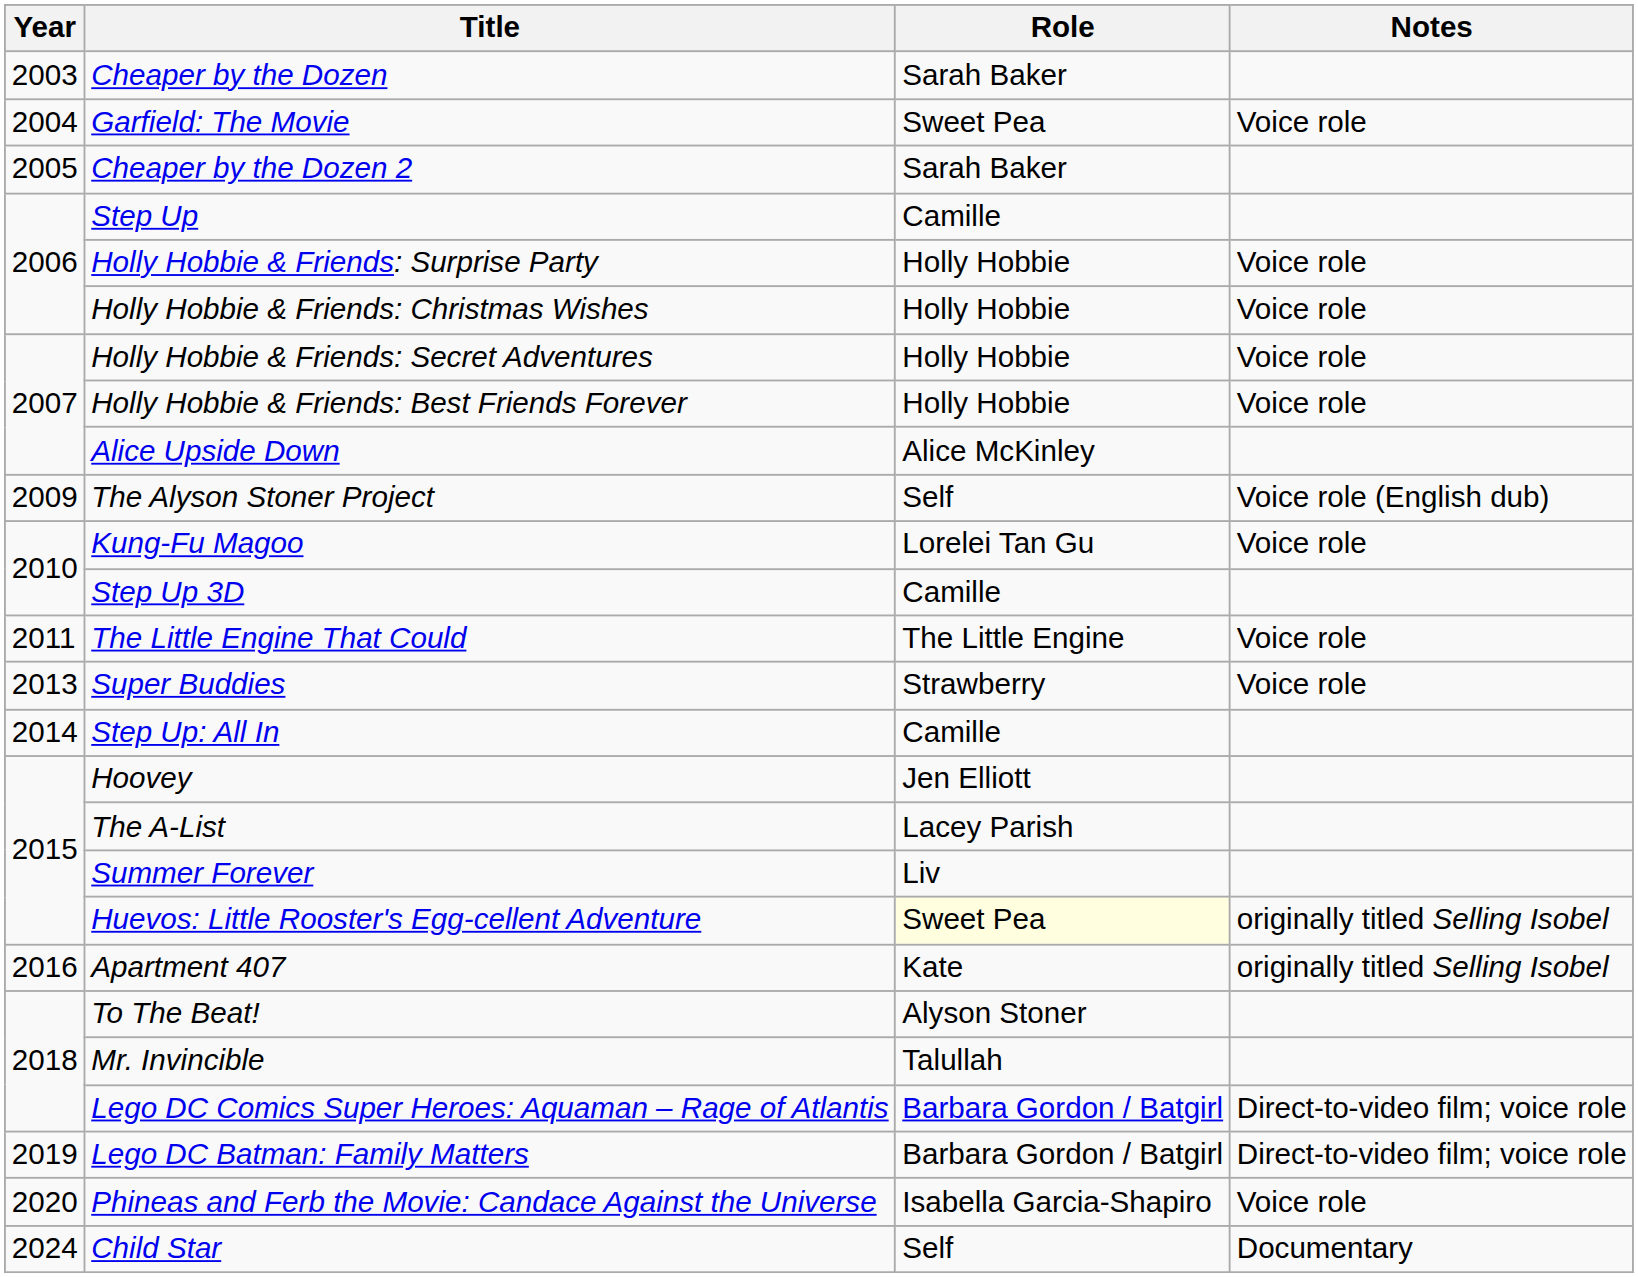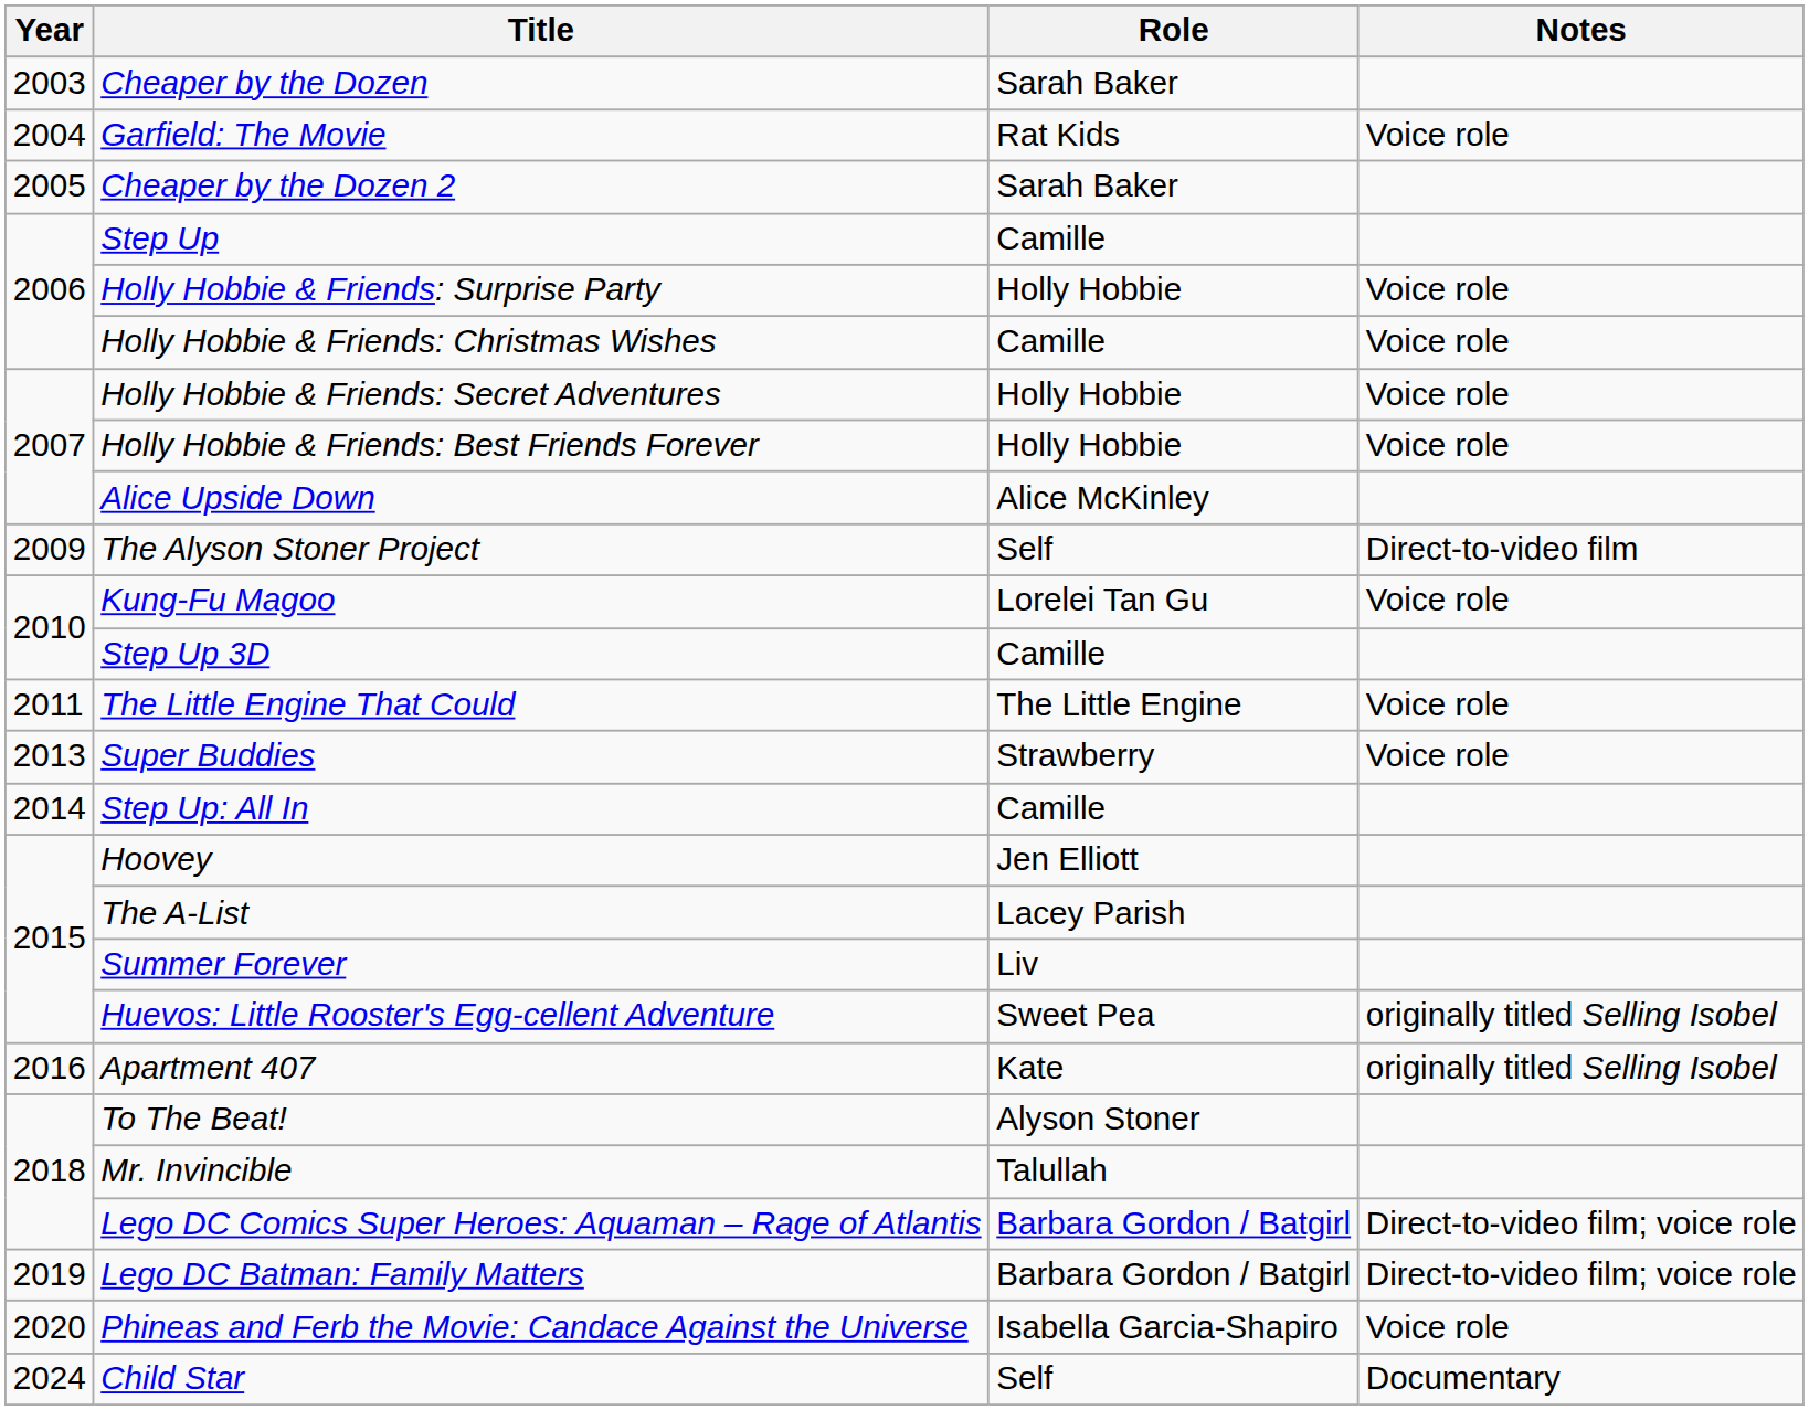Garfield: The Movie | Role: Sweet Pea -> Rat Kids
Holly Hobbie & Friends: Christmas Wishes | Role: Holly Hobbie -> Camille
The Alyson Stoner Project | Notes: Voice role (English dub) -> Direct-to-video film
Huevos: Little Rooster's Egg-cellent Adventure | Role: lightyellow background -> no background
